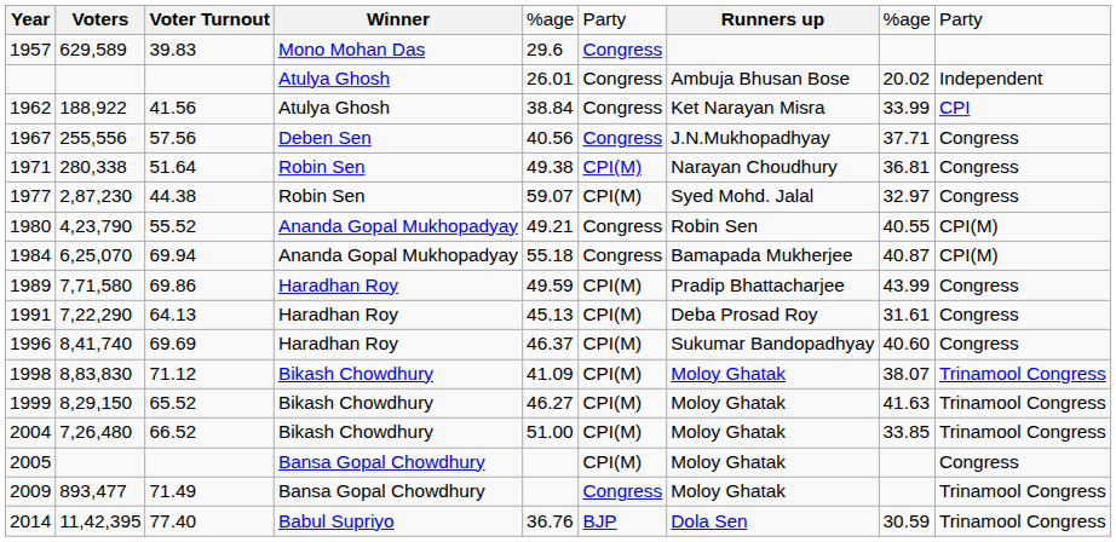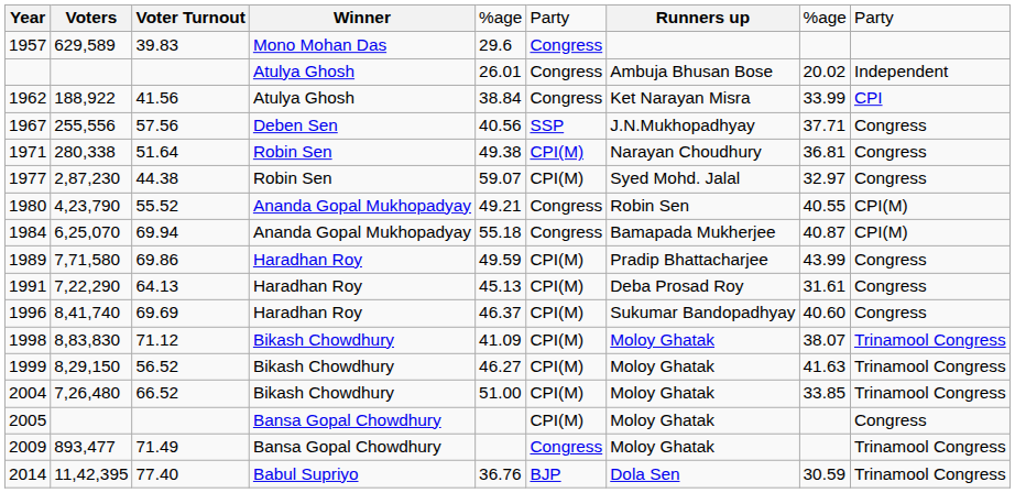1967 | column 6: Congress -> SSP
1999 | column 3: 65.52 -> 56.52
